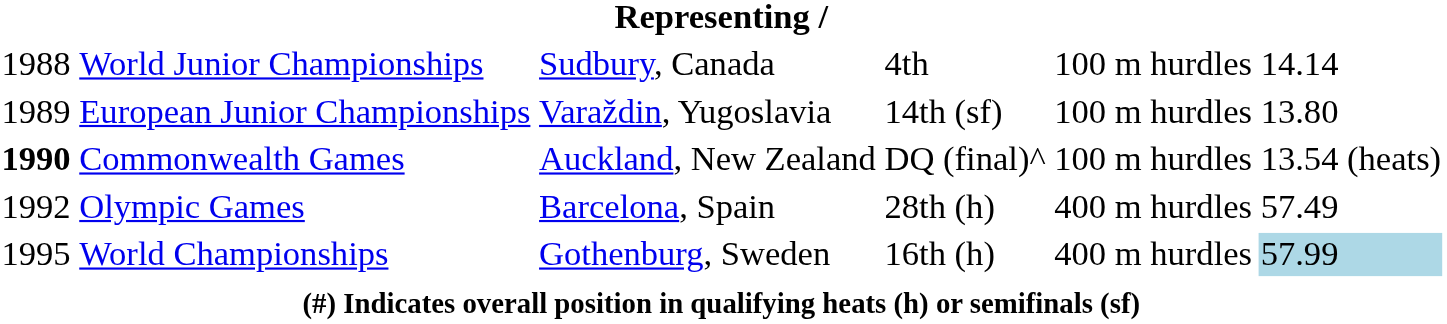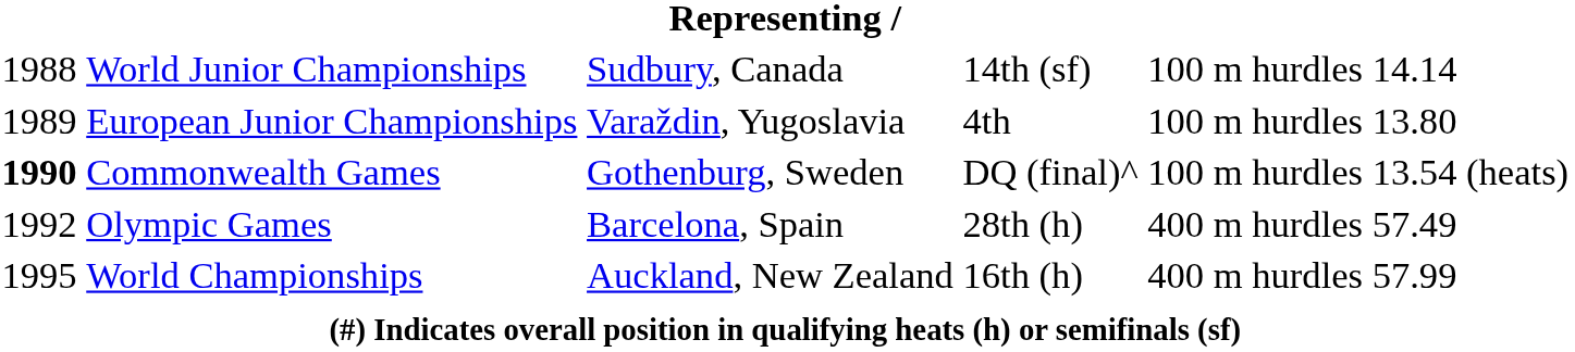World Junior Championships | column 4: 4th -> 14th (sf)
European Junior Championships | column 4: 14th (sf) -> 4th
Commonwealth Games | column 3: Auckland, New Zealand -> Gothenburg, Sweden
World Championships | column 3: Gothenburg, Sweden -> Auckland, New Zealand
World Championships | column 6: lightblue background -> no background
